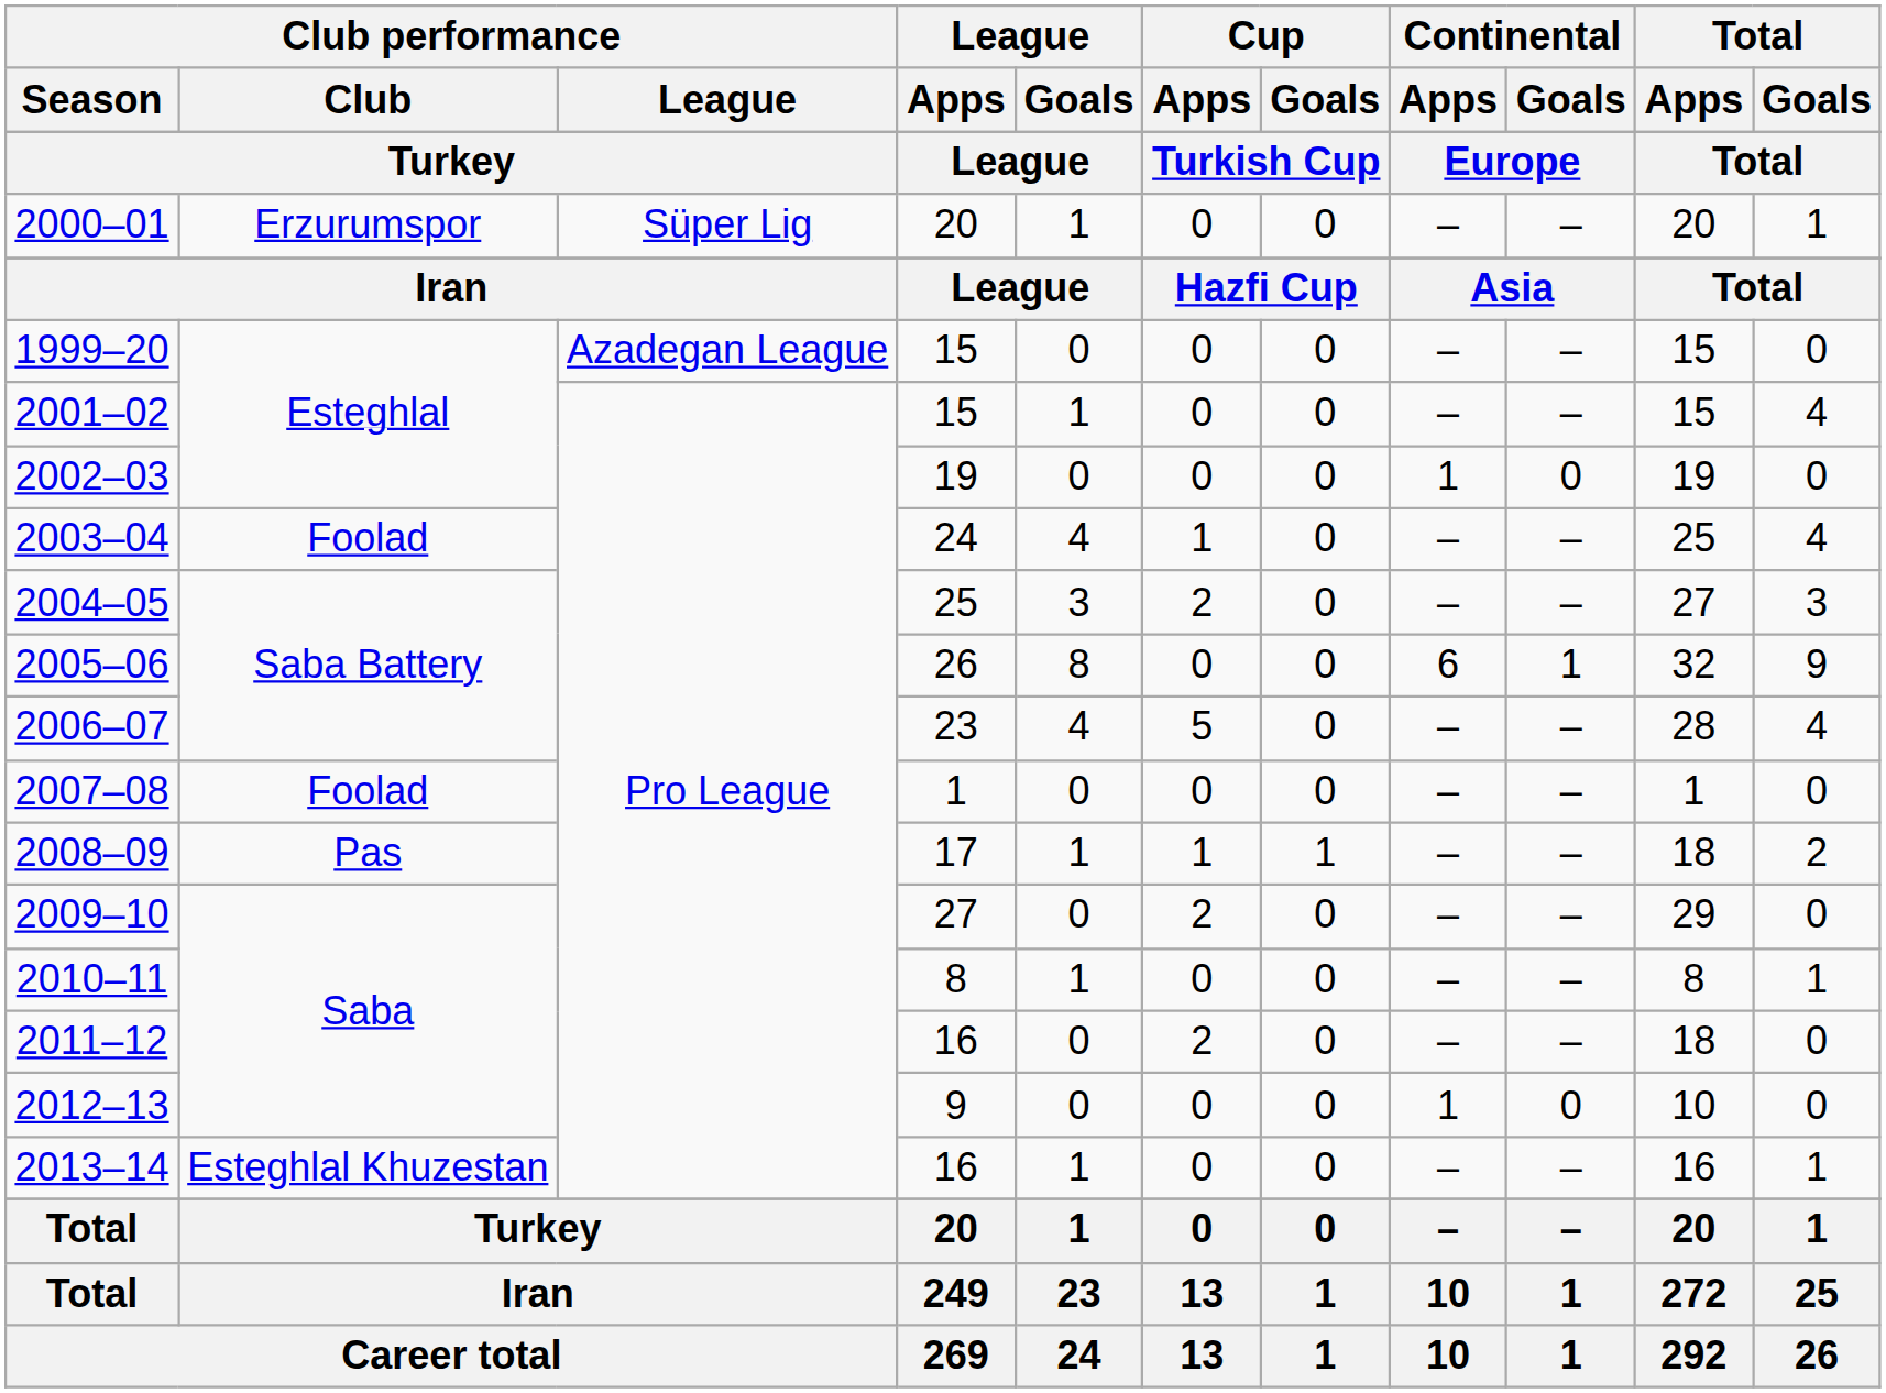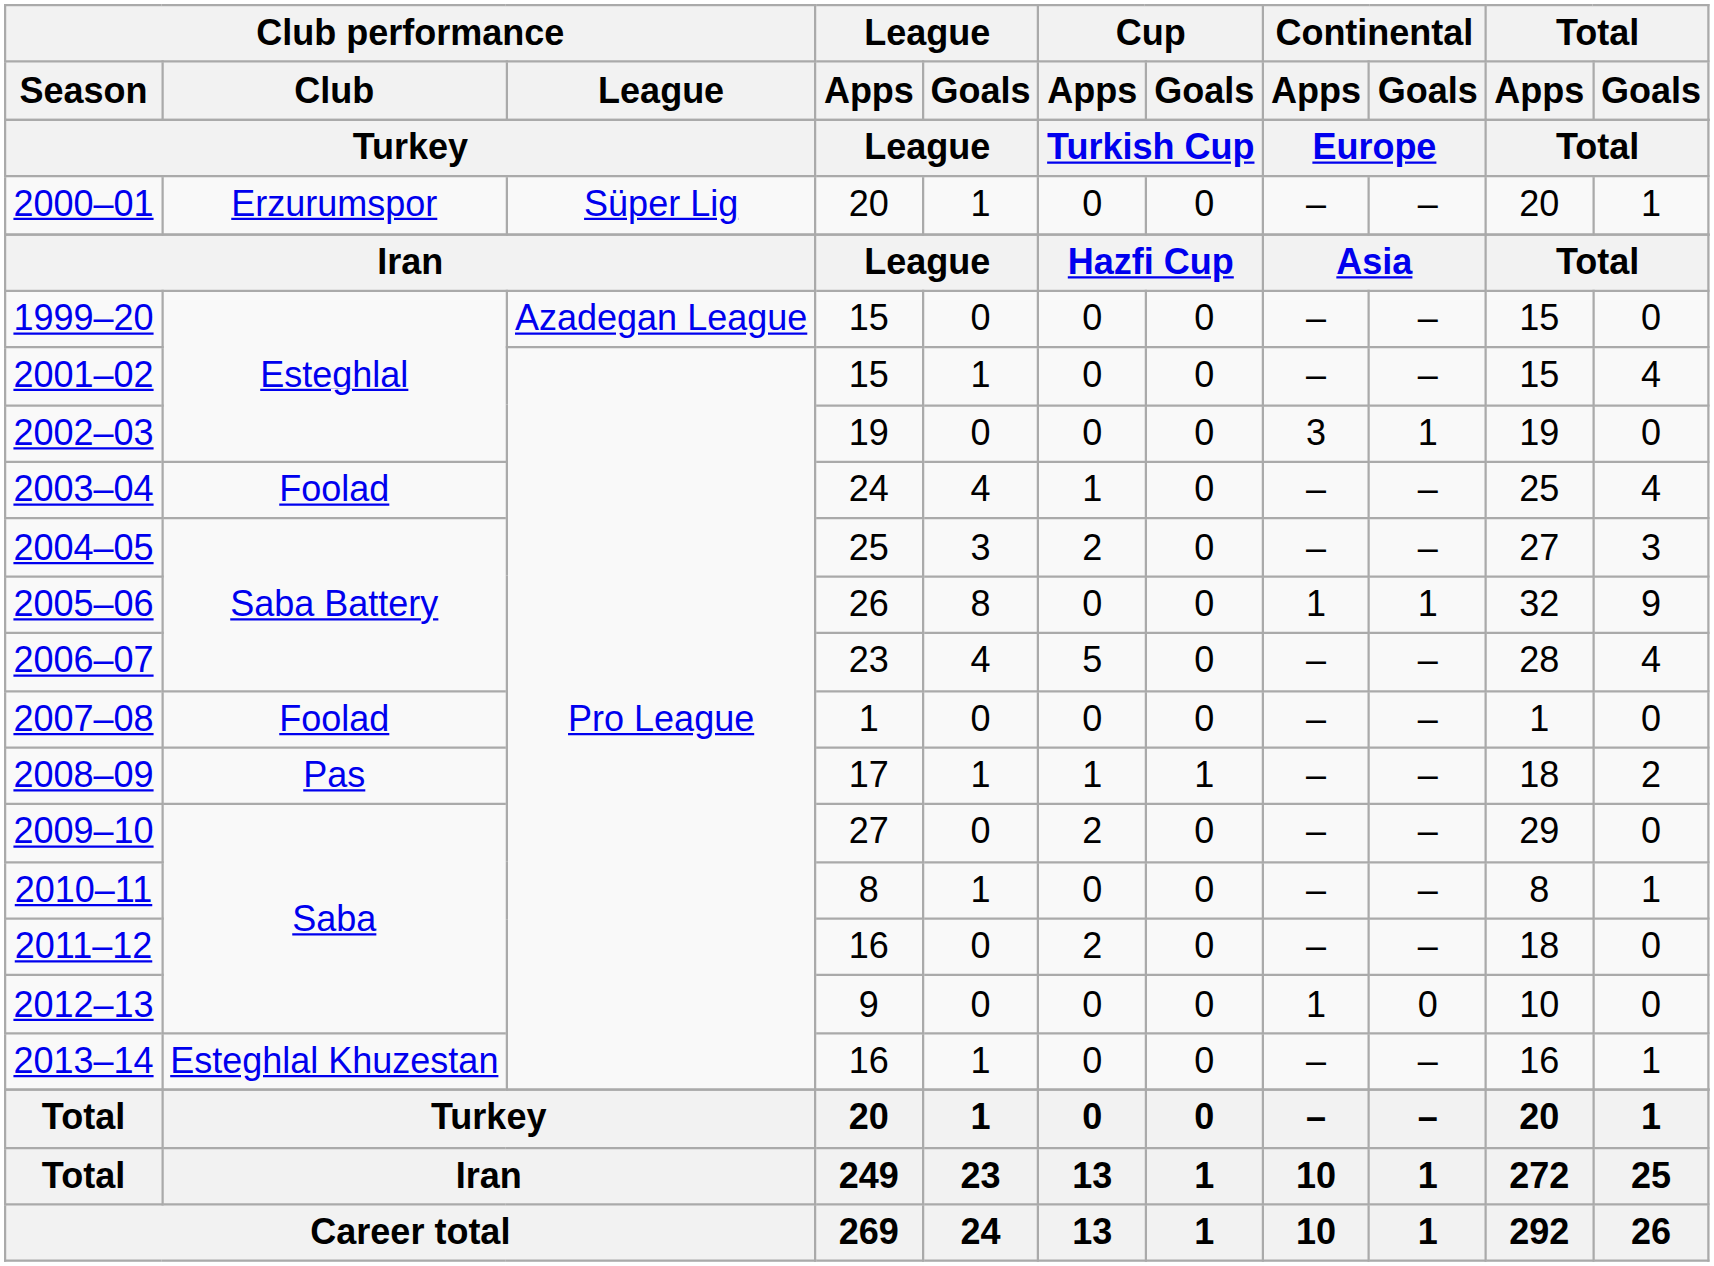2002–03 | Continental / Apps: 1 -> 3
2002–03 | Continental / Goals: 0 -> 1
2005–06 | Continental / Apps: 6 -> 1
